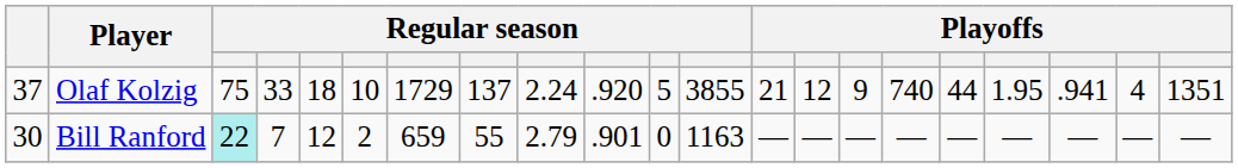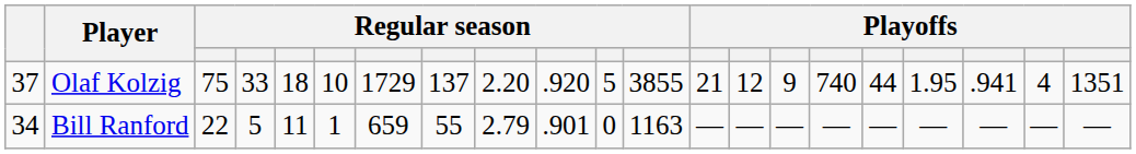Olaf Kolzig | column 9: 2.24 -> 2.20
Bill Ranford | column 1: 30 -> 34
Bill Ranford | column 3: paleturquoise background -> no background
Bill Ranford | column 4: 7 -> 5
Bill Ranford | column 5: 12 -> 11
Bill Ranford | column 6: 2 -> 1
